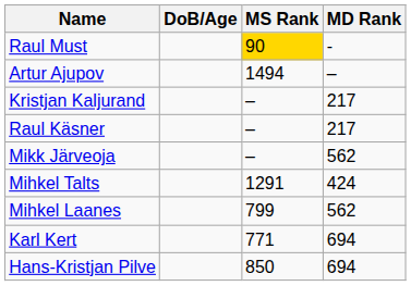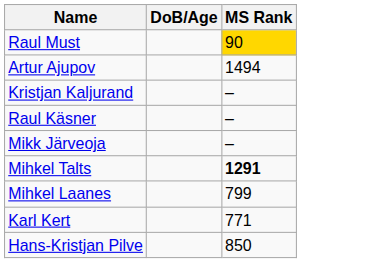- column: MD Rank | - | – | 217 | 217 | 562 | 424 | 562 | 694 | 694
Mihkel Talts | MS Rank: normal -> bold
